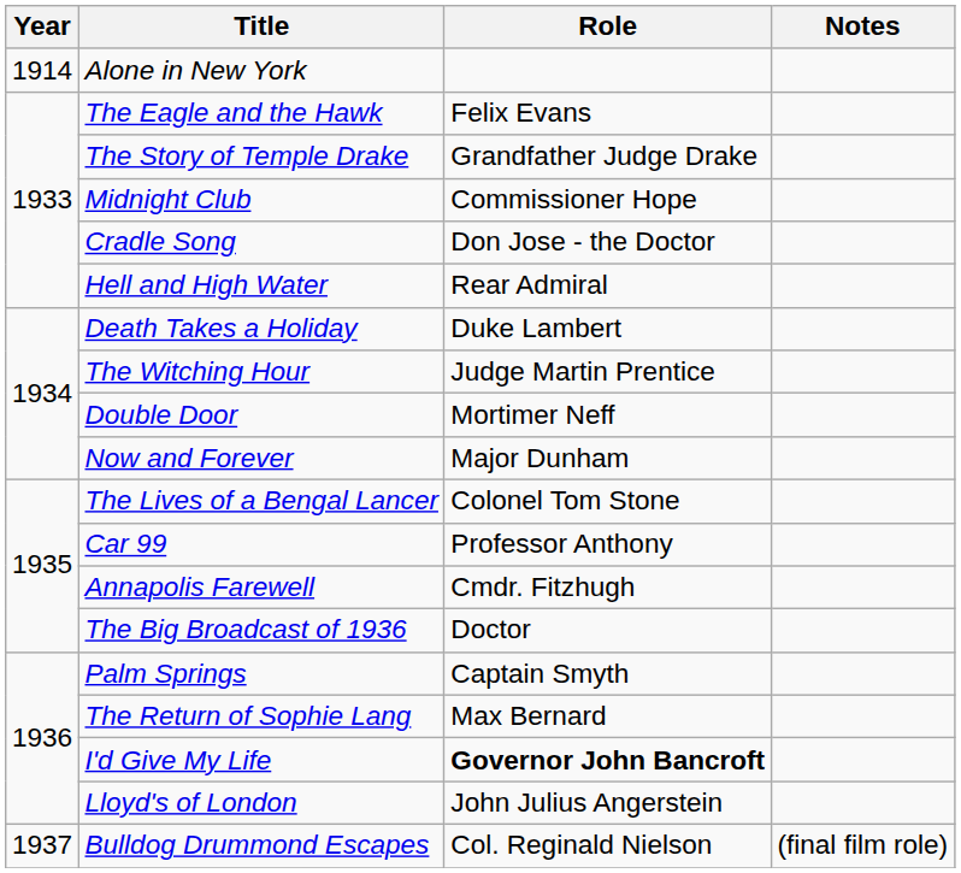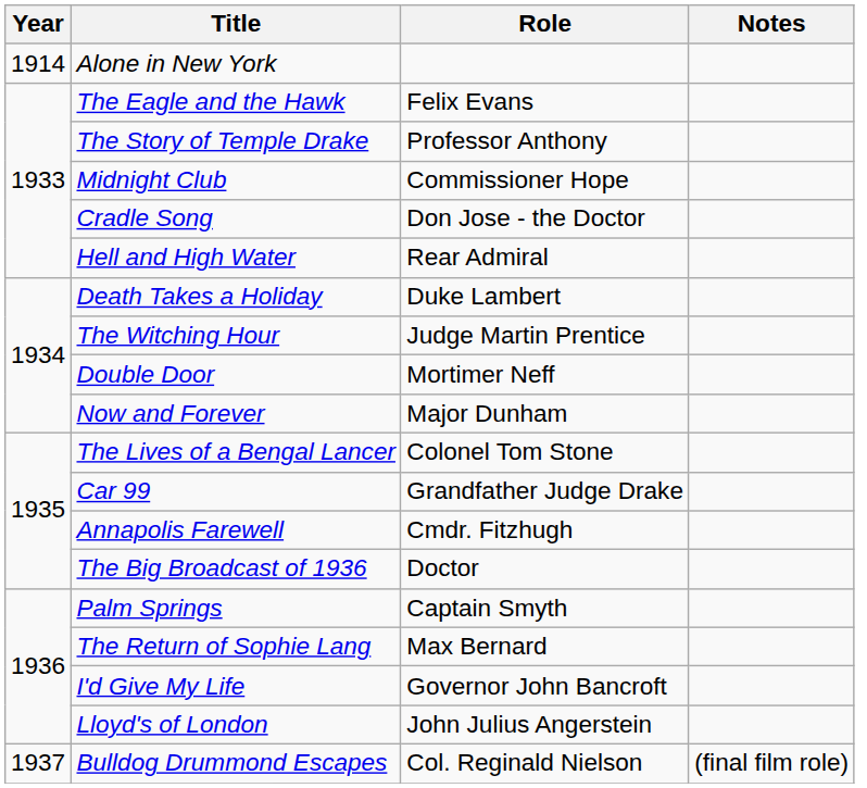The Story of Temple Drake | Role: Grandfather Judge Drake -> Professor Anthony
Car 99 | Role: Professor Anthony -> Grandfather Judge Drake
I'd Give My Life | Role: bold -> normal
